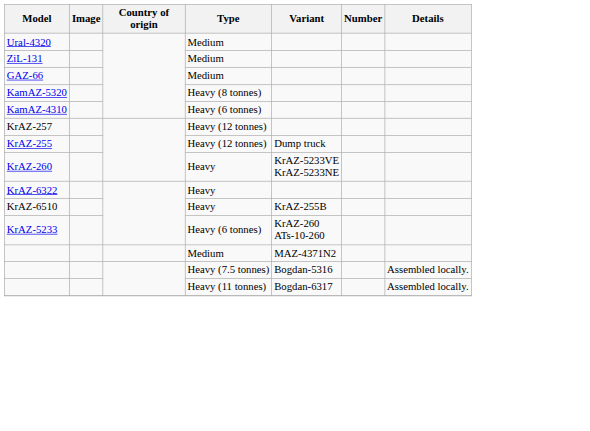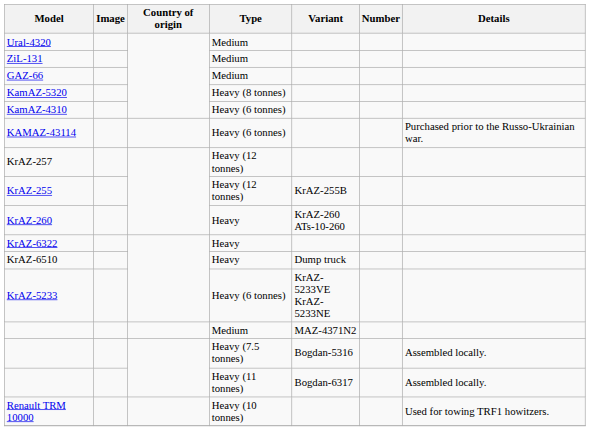+ row: KAMAZ-43114 | Heavy (6 tonnes) | Purchased prior to the Russo-Ukrainian war.
KrAZ-255 | Variant: Dump truck -> KrAZ-255B
KrAZ-260 | Variant: KrAZ-5233VE KrAZ-5233NE -> KrAZ-260 ATs-10-260
KrAZ-6510 | Variant: KrAZ-255B -> Dump truck
KrAZ-5233 | Variant: KrAZ-260 ATs-10-260 -> KrAZ-5233VE KrAZ-5233NE
+ row: Renault TRM 10000 | Heavy (10 tonnes) | Used for towing TRF1 howitzers.
